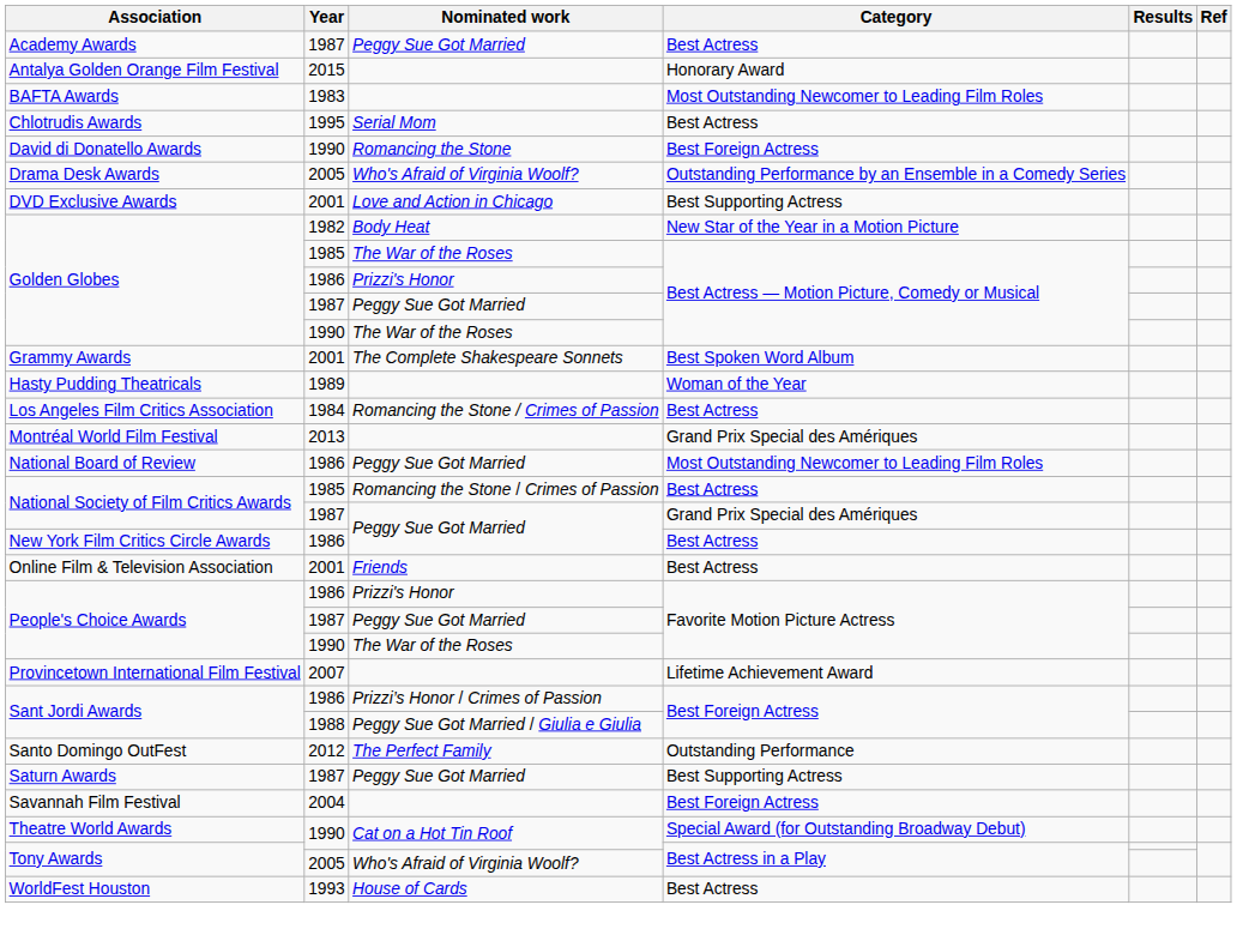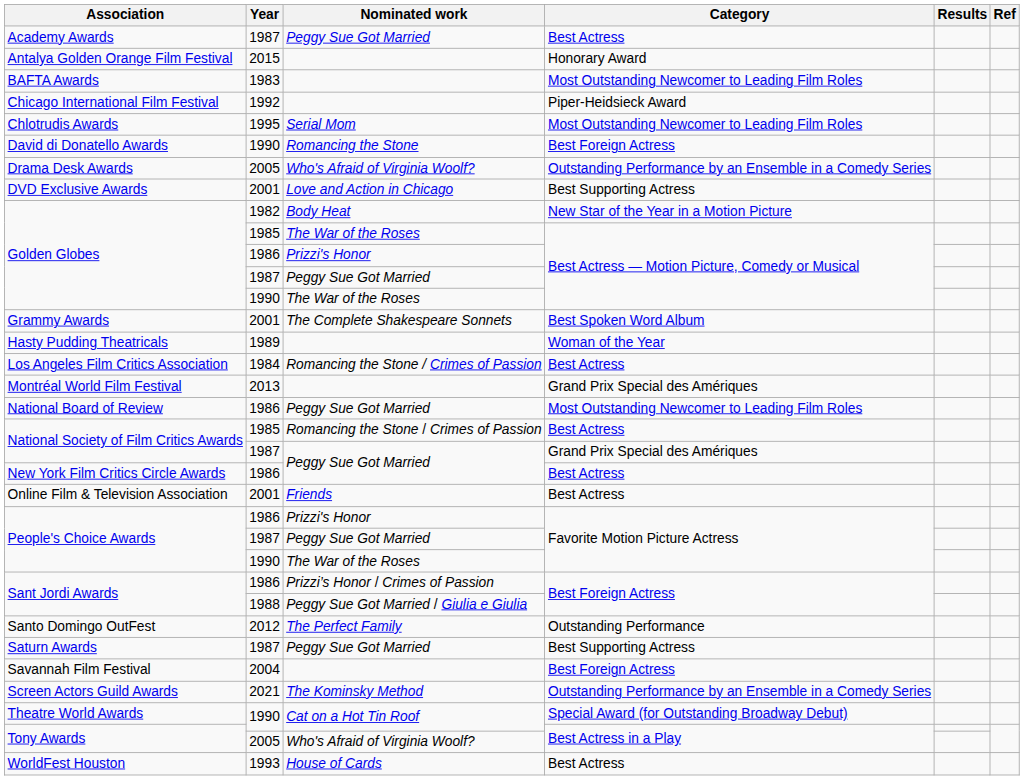+ row: Chicago International Film Festival | 1992 | Piper-Heidsieck Award
Chlotrudis Awards | Category: Best Actress -> Most Outstanding Newcomer to Leading Film Roles
- row: Provincetown International Film Festival | 2007 | Lifetime Achievement Award
+ row: Screen Actors Guild Awards | 2021 | The Kominsky Method | Outstanding Performance by an Ensemble in a Comedy Series
